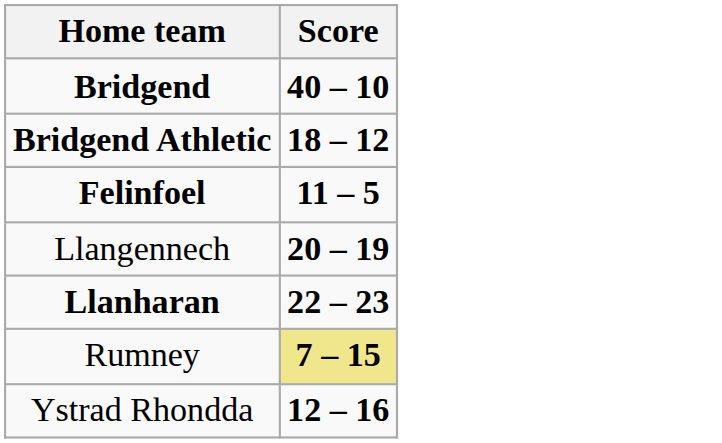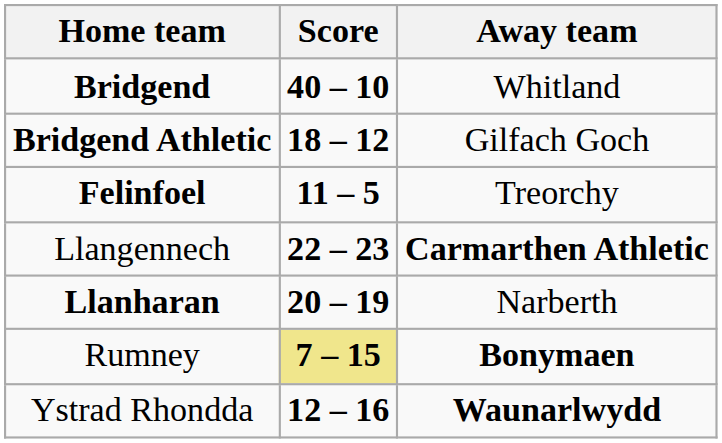+ column: Away team | Whitland | Gilfach Goch | Treorchy | Carmarthen Athletic | Narberth | Bonymaen | Waunarlwydd
Llangennech | Score: 20 – 19 -> 22 – 23
Llanharan | Score: 22 – 23 -> 20 – 19
